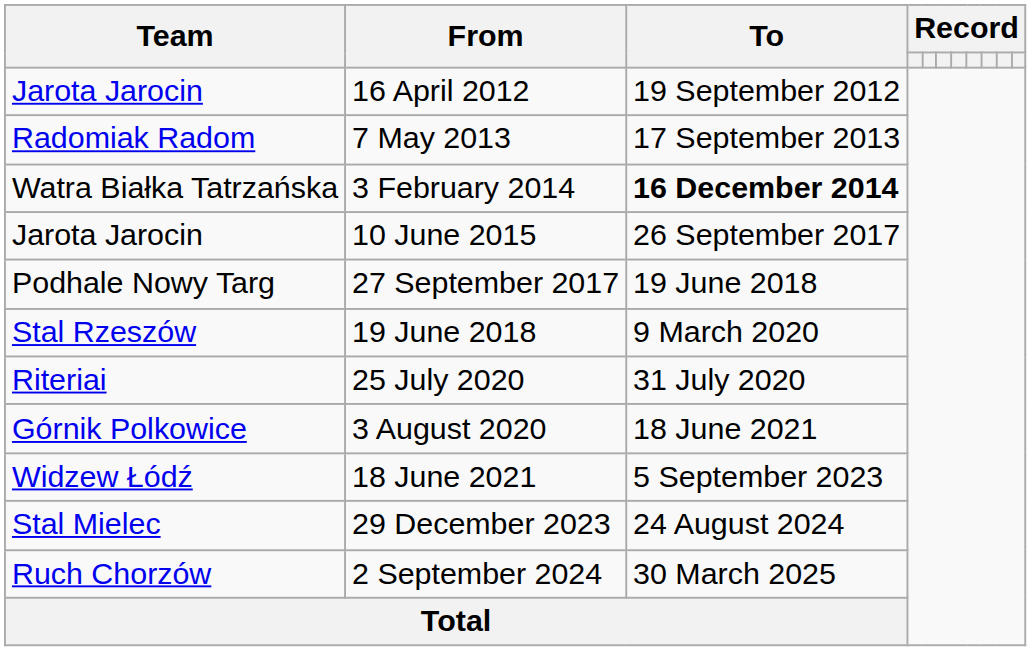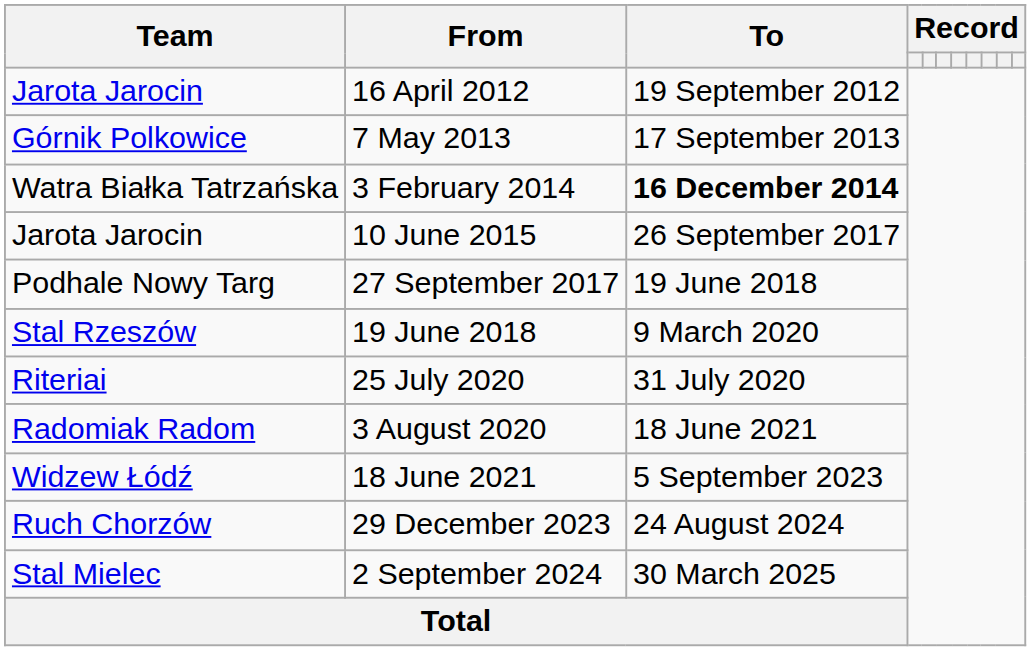7 May 2013 | Team: Radomiak Radom -> Górnik Polkowice
3 August 2020 | Team: Górnik Polkowice -> Radomiak Radom
29 December 2023 | Team: Stal Mielec -> Ruch Chorzów
2 September 2024 | Team: Ruch Chorzów -> Stal Mielec
